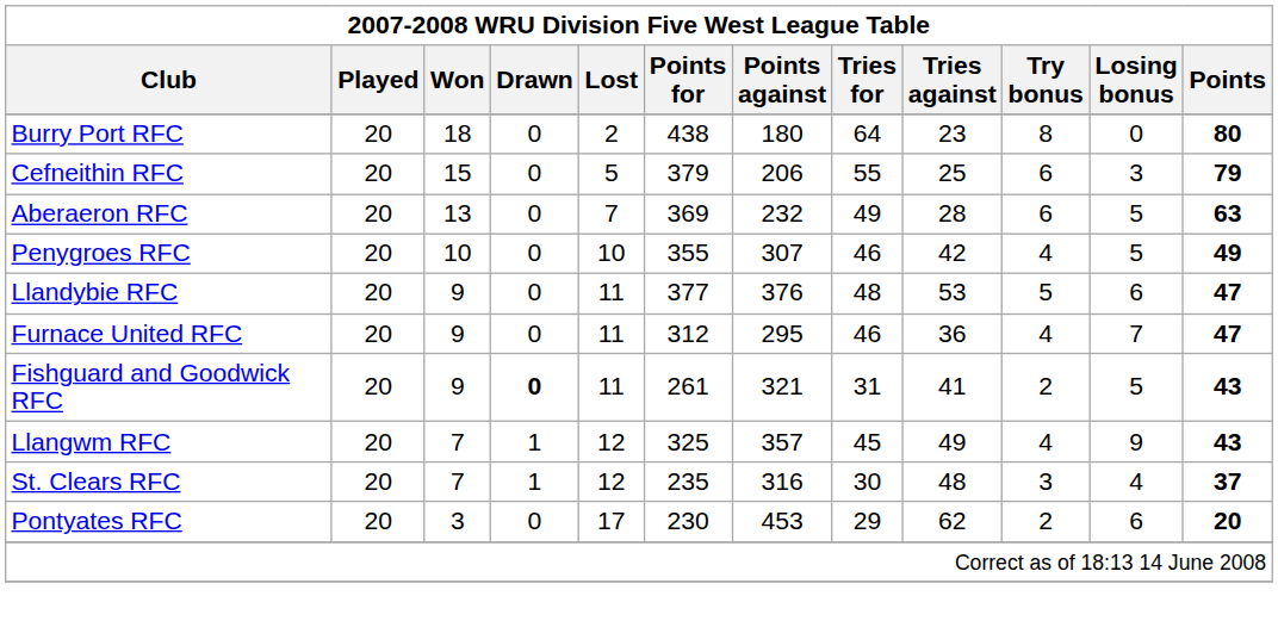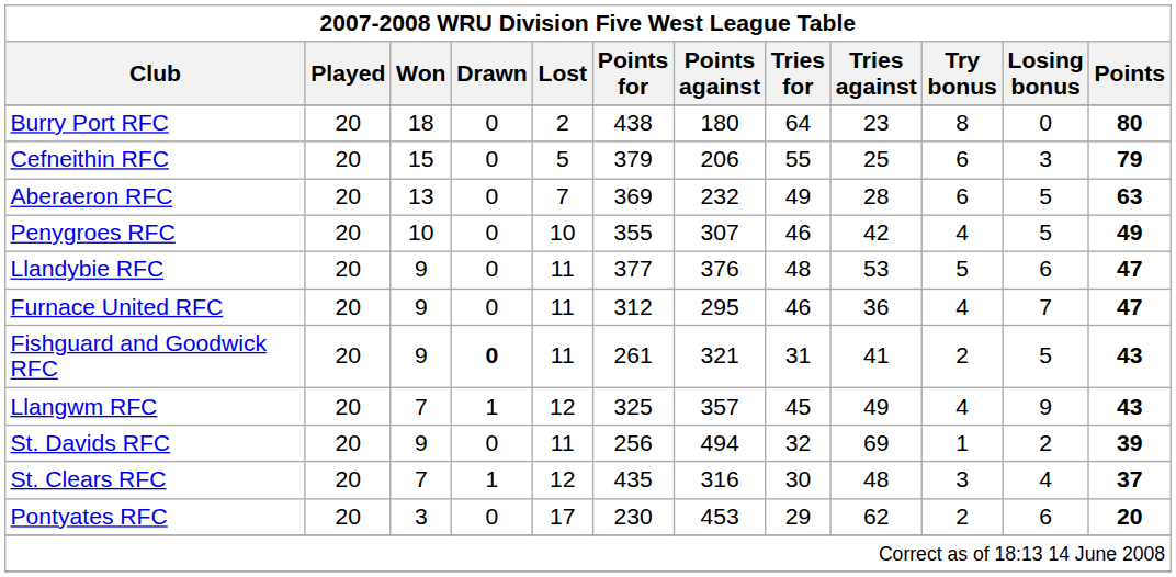+ row: St. Davids RFC | 20 | 9 | 0 | 11 | 256 | 494 | 32 | 69 | 1 | 2 | 39
St. Clears RFC | Points for: 235 -> 435
